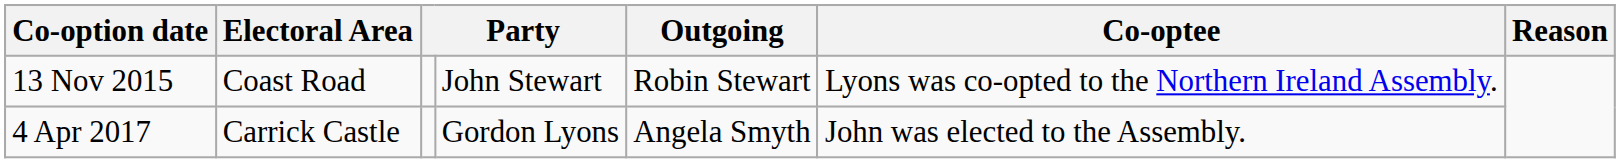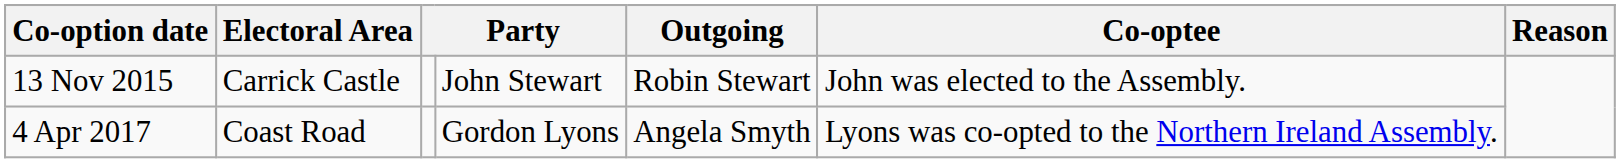13 Nov 2015 | Electoral Area: Coast Road -> Carrick Castle
13 Nov 2015 | Co-optee: Lyons was co-opted to the Northern Ireland Assembly. -> John was elected to the Assembly.
4 Apr 2017 | Electoral Area: Carrick Castle -> Coast Road
4 Apr 2017 | Co-optee: John was elected to the Assembly. -> Lyons was co-opted to the Northern Ireland Assembly.
